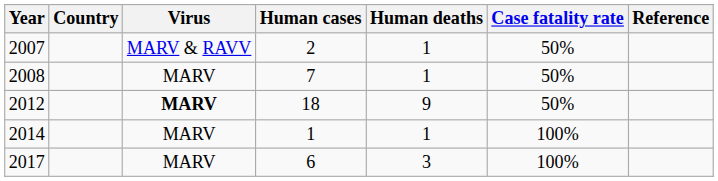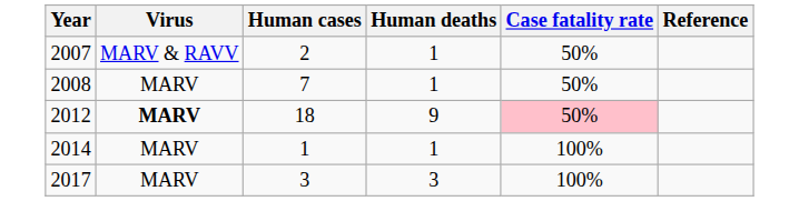- column: Country
2012 | Case fatality rate: no background -> pink background
2017 | Human cases: 6 -> 3
